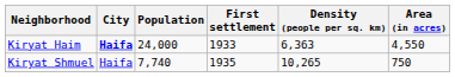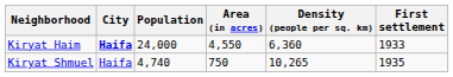columns swapped: Area (in acres) <-> First settlement
Kiryat Haim | Density (people per sq. km): 6,363 -> 6,360
Kiryat Shmuel | Population: 7,740 -> 4,740
